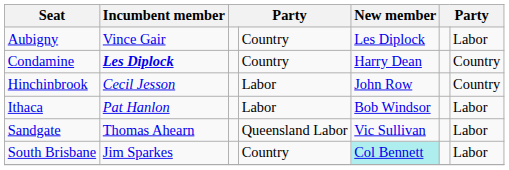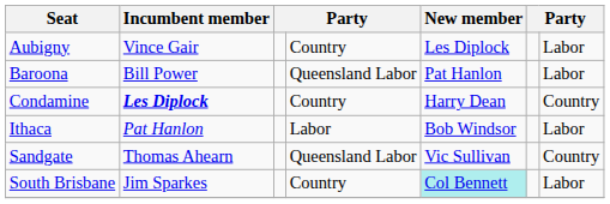+ row: Baroona | Bill Power | Queensland Labor | Pat Hanlon | Labor
- row: Hinchinbrook | Cecil Jesson | Labor | John Row | Country
Sandgate | column 7: Labor -> Country
